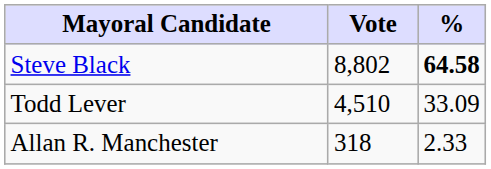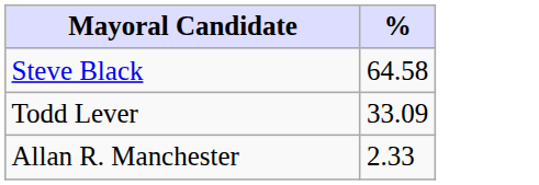- column: Vote | 8,802 | 4,510 | 318
Steve Black | %: bold -> normal
